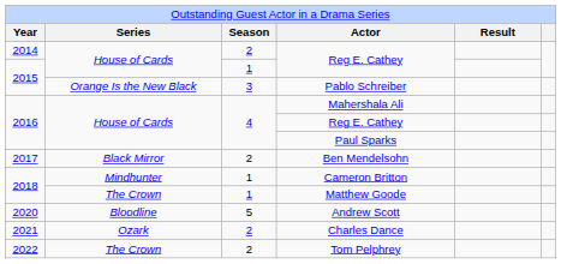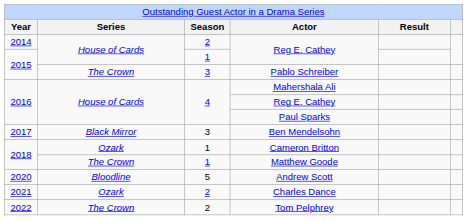Pablo Schreiber | column 2: Orange Is the New Black -> The Crown
Ben Mendelsohn | column 3: 2 -> 3
Cameron Britton | column 2: Mindhunter -> Ozark
